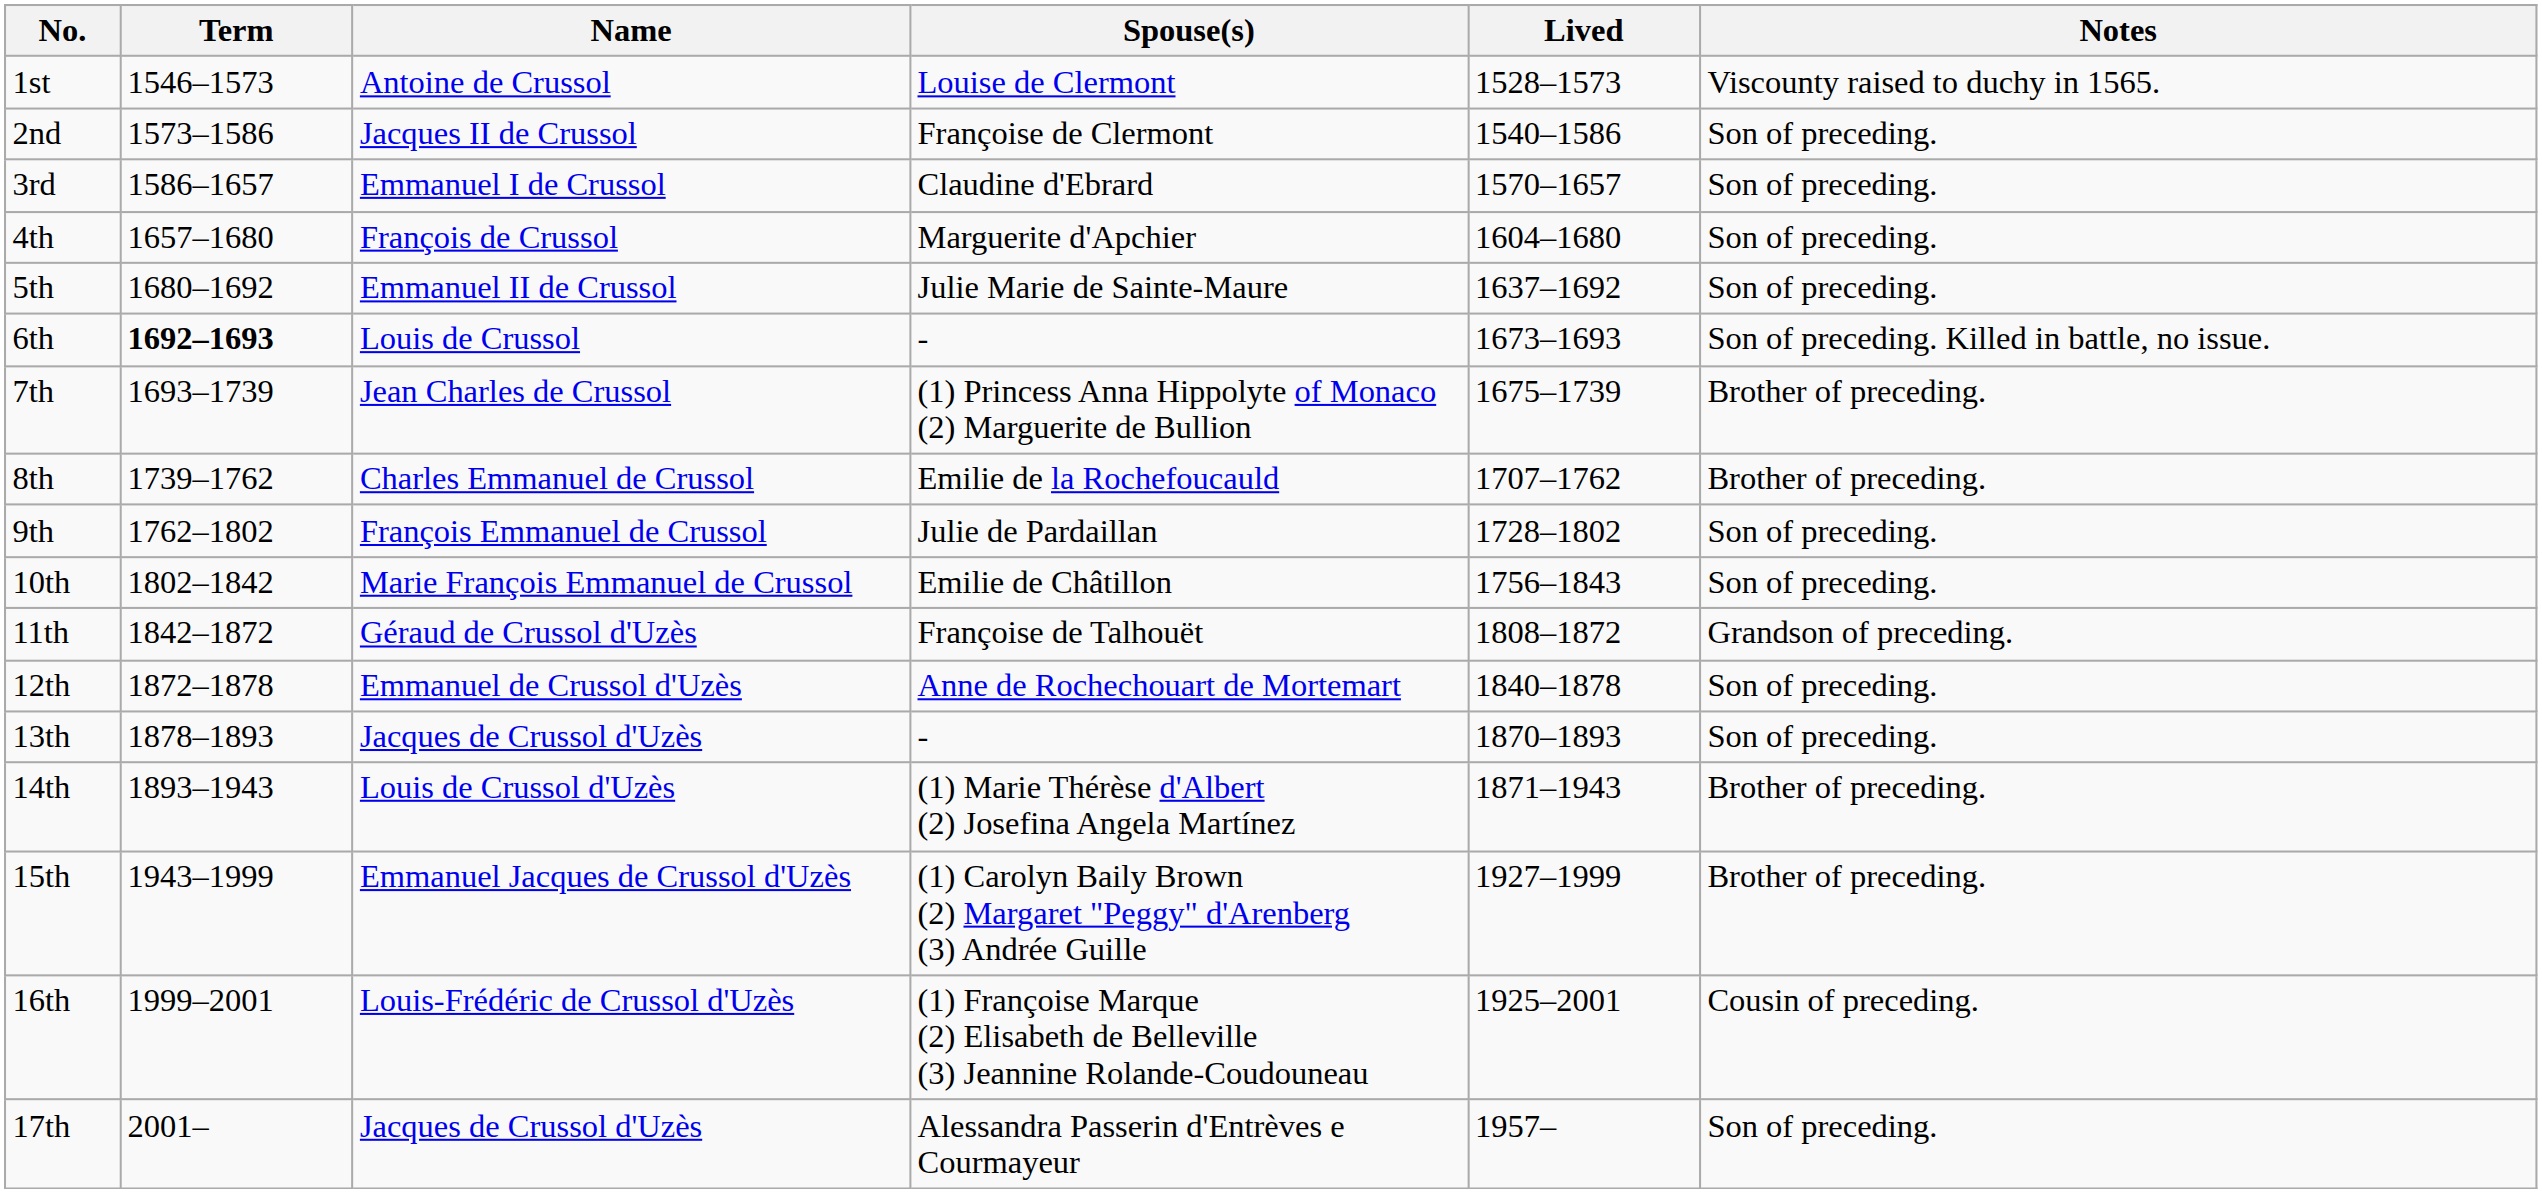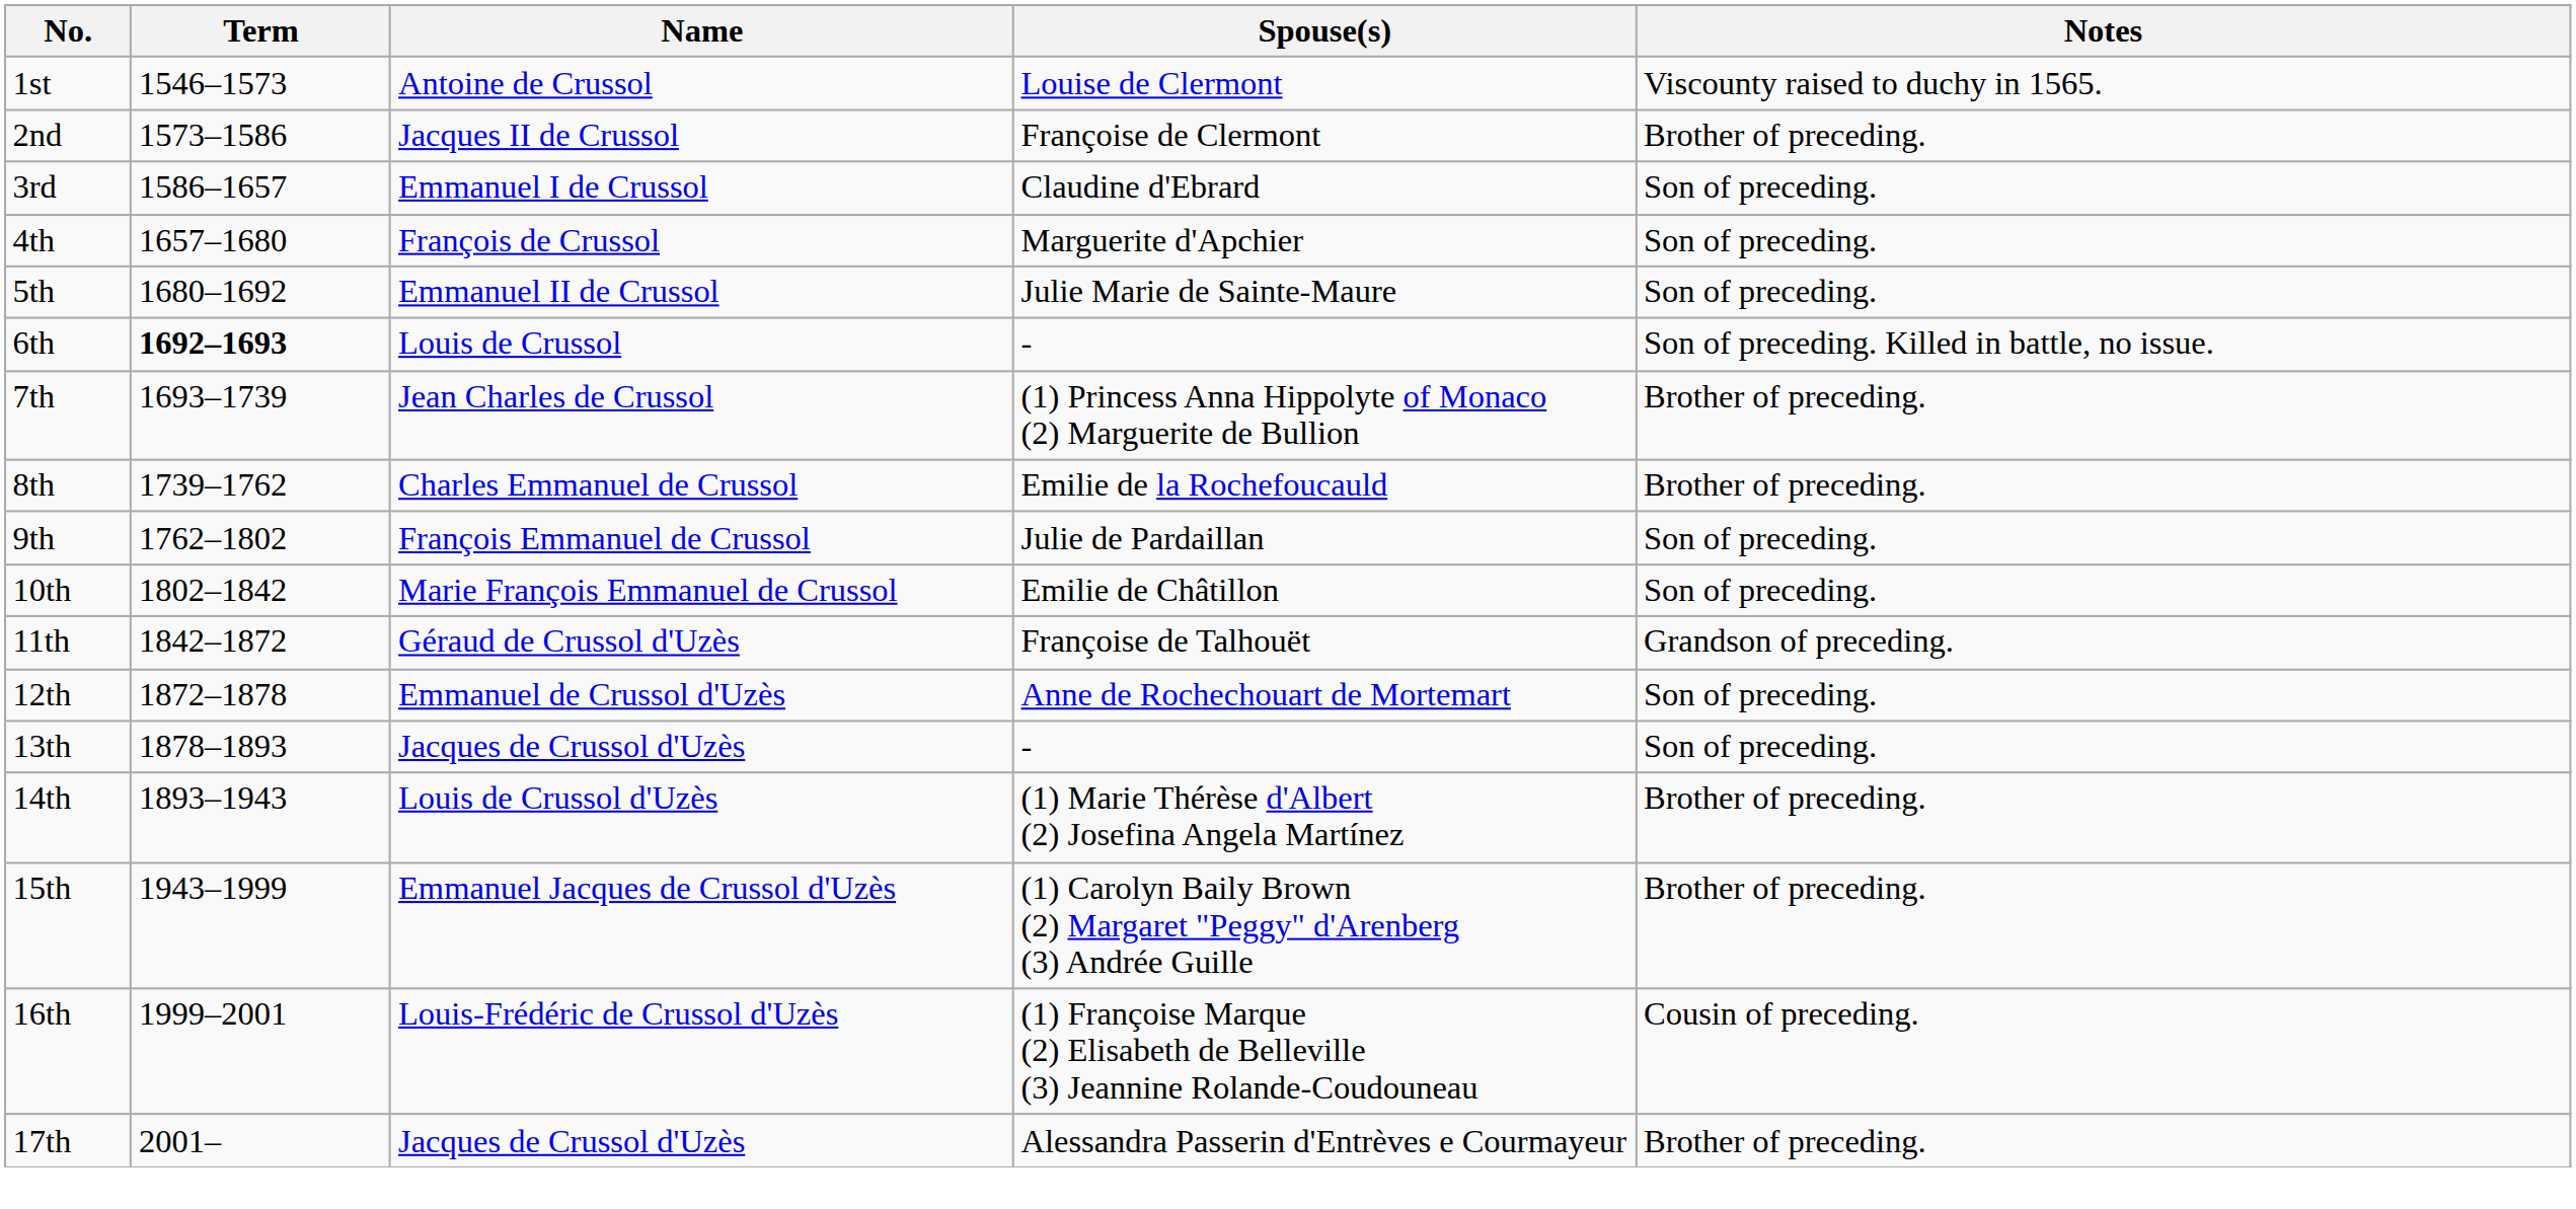- column: Lived | 1528–1573 | 1540–1586 | 1570–1657 | 1604–1680 | 1637–1692 | 1673–1693 | 1675–1739 | 1707–1762 | 1728–1802 | 1756–1843 | 1808–1872 | 1840–1878 | 1870–1893 | 1871–1943 | 1927–1999 | 1925–2001 | 1957–
2nd | Notes: Son of preceding. -> Brother of preceding.
17th | Notes: Son of preceding. -> Brother of preceding.
